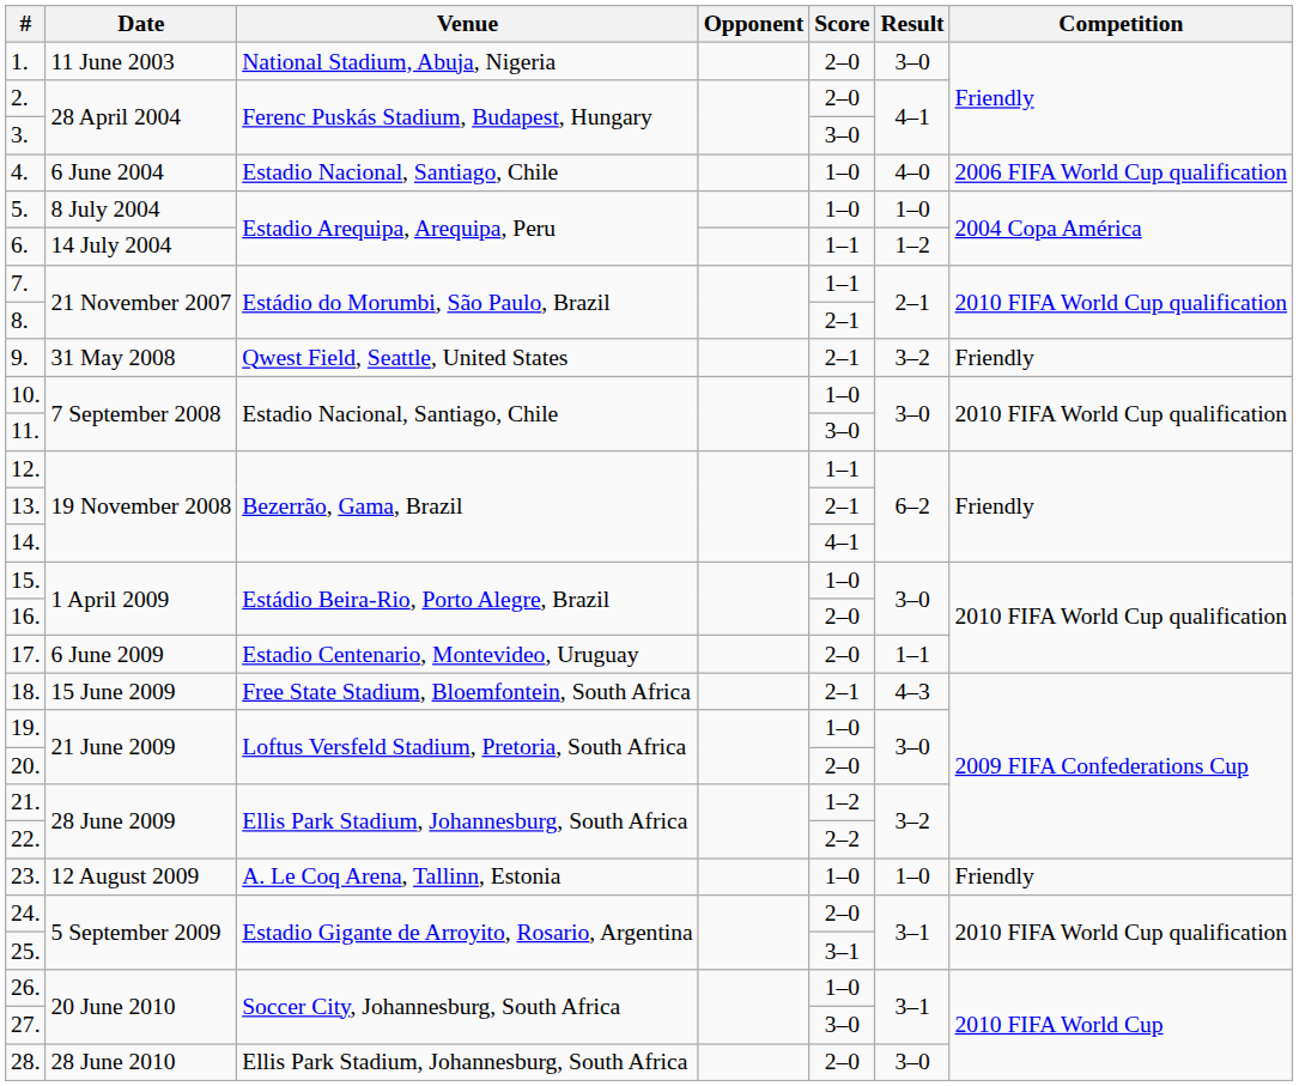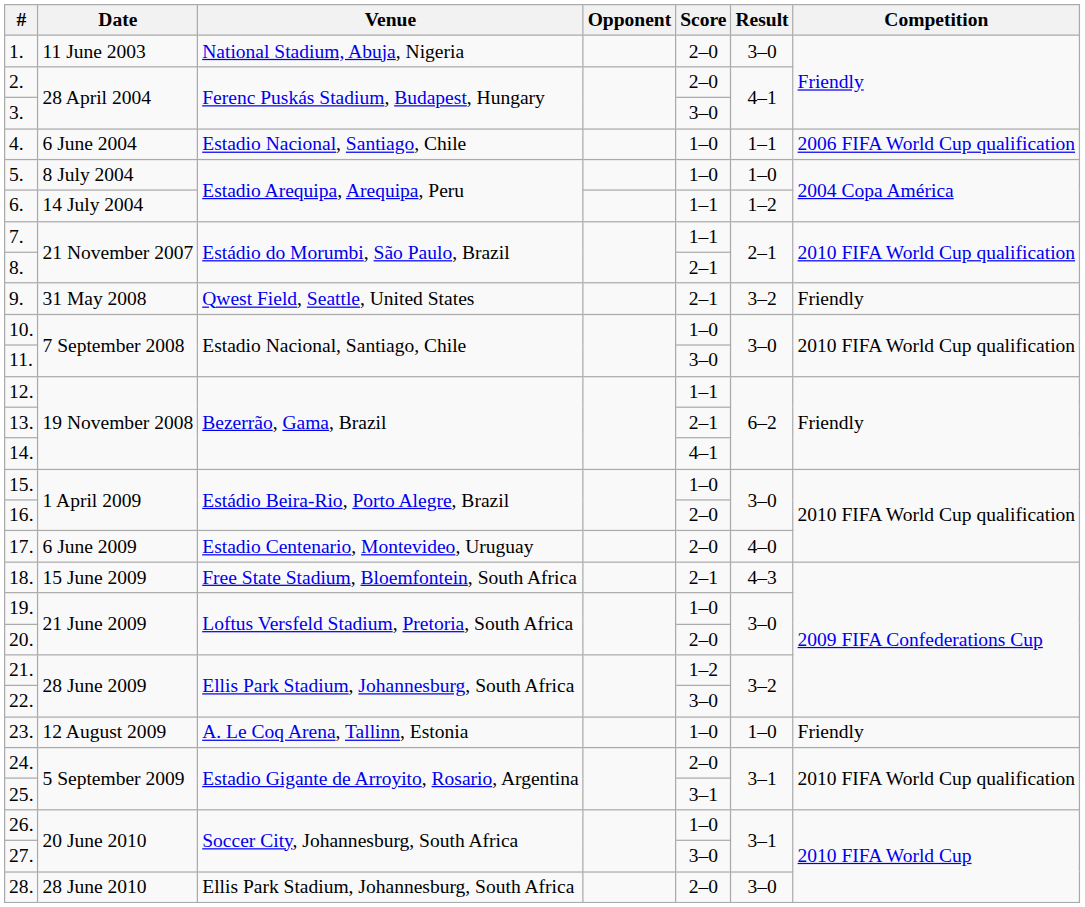4. | Result: 4–0 -> 1–1
17. | Result: 1–1 -> 4–0
22. | Score: 2–2 -> 3–0
